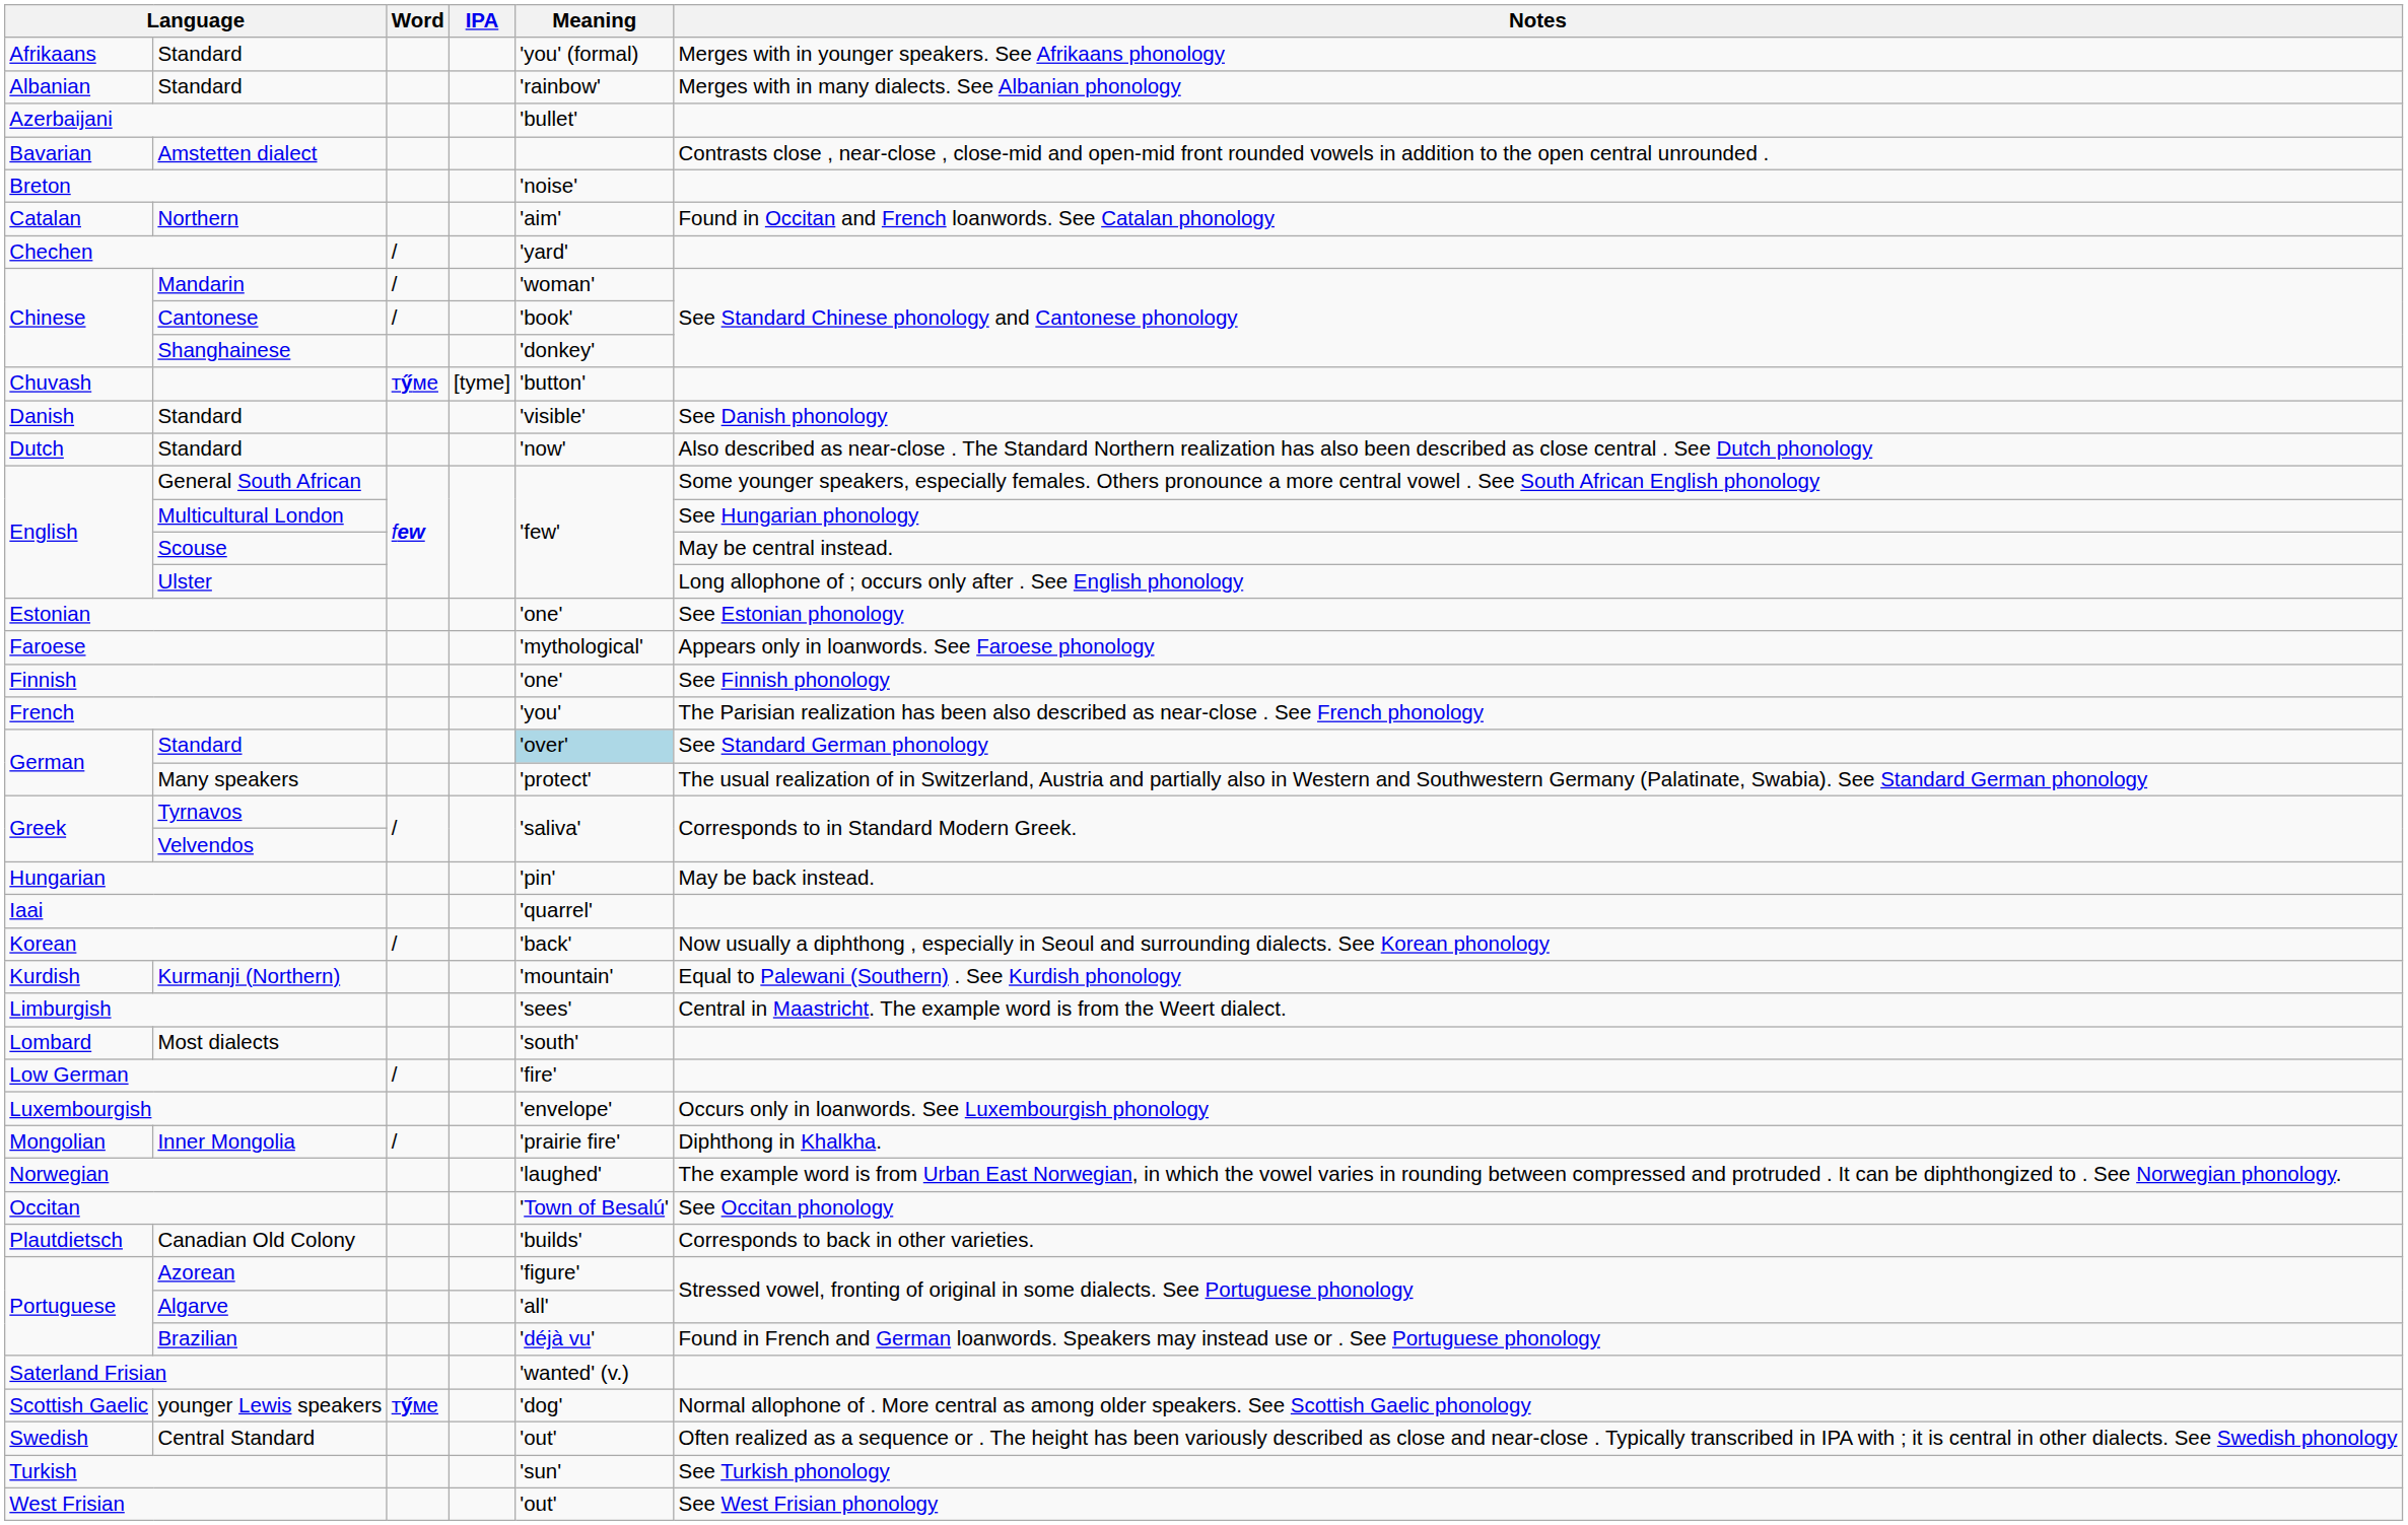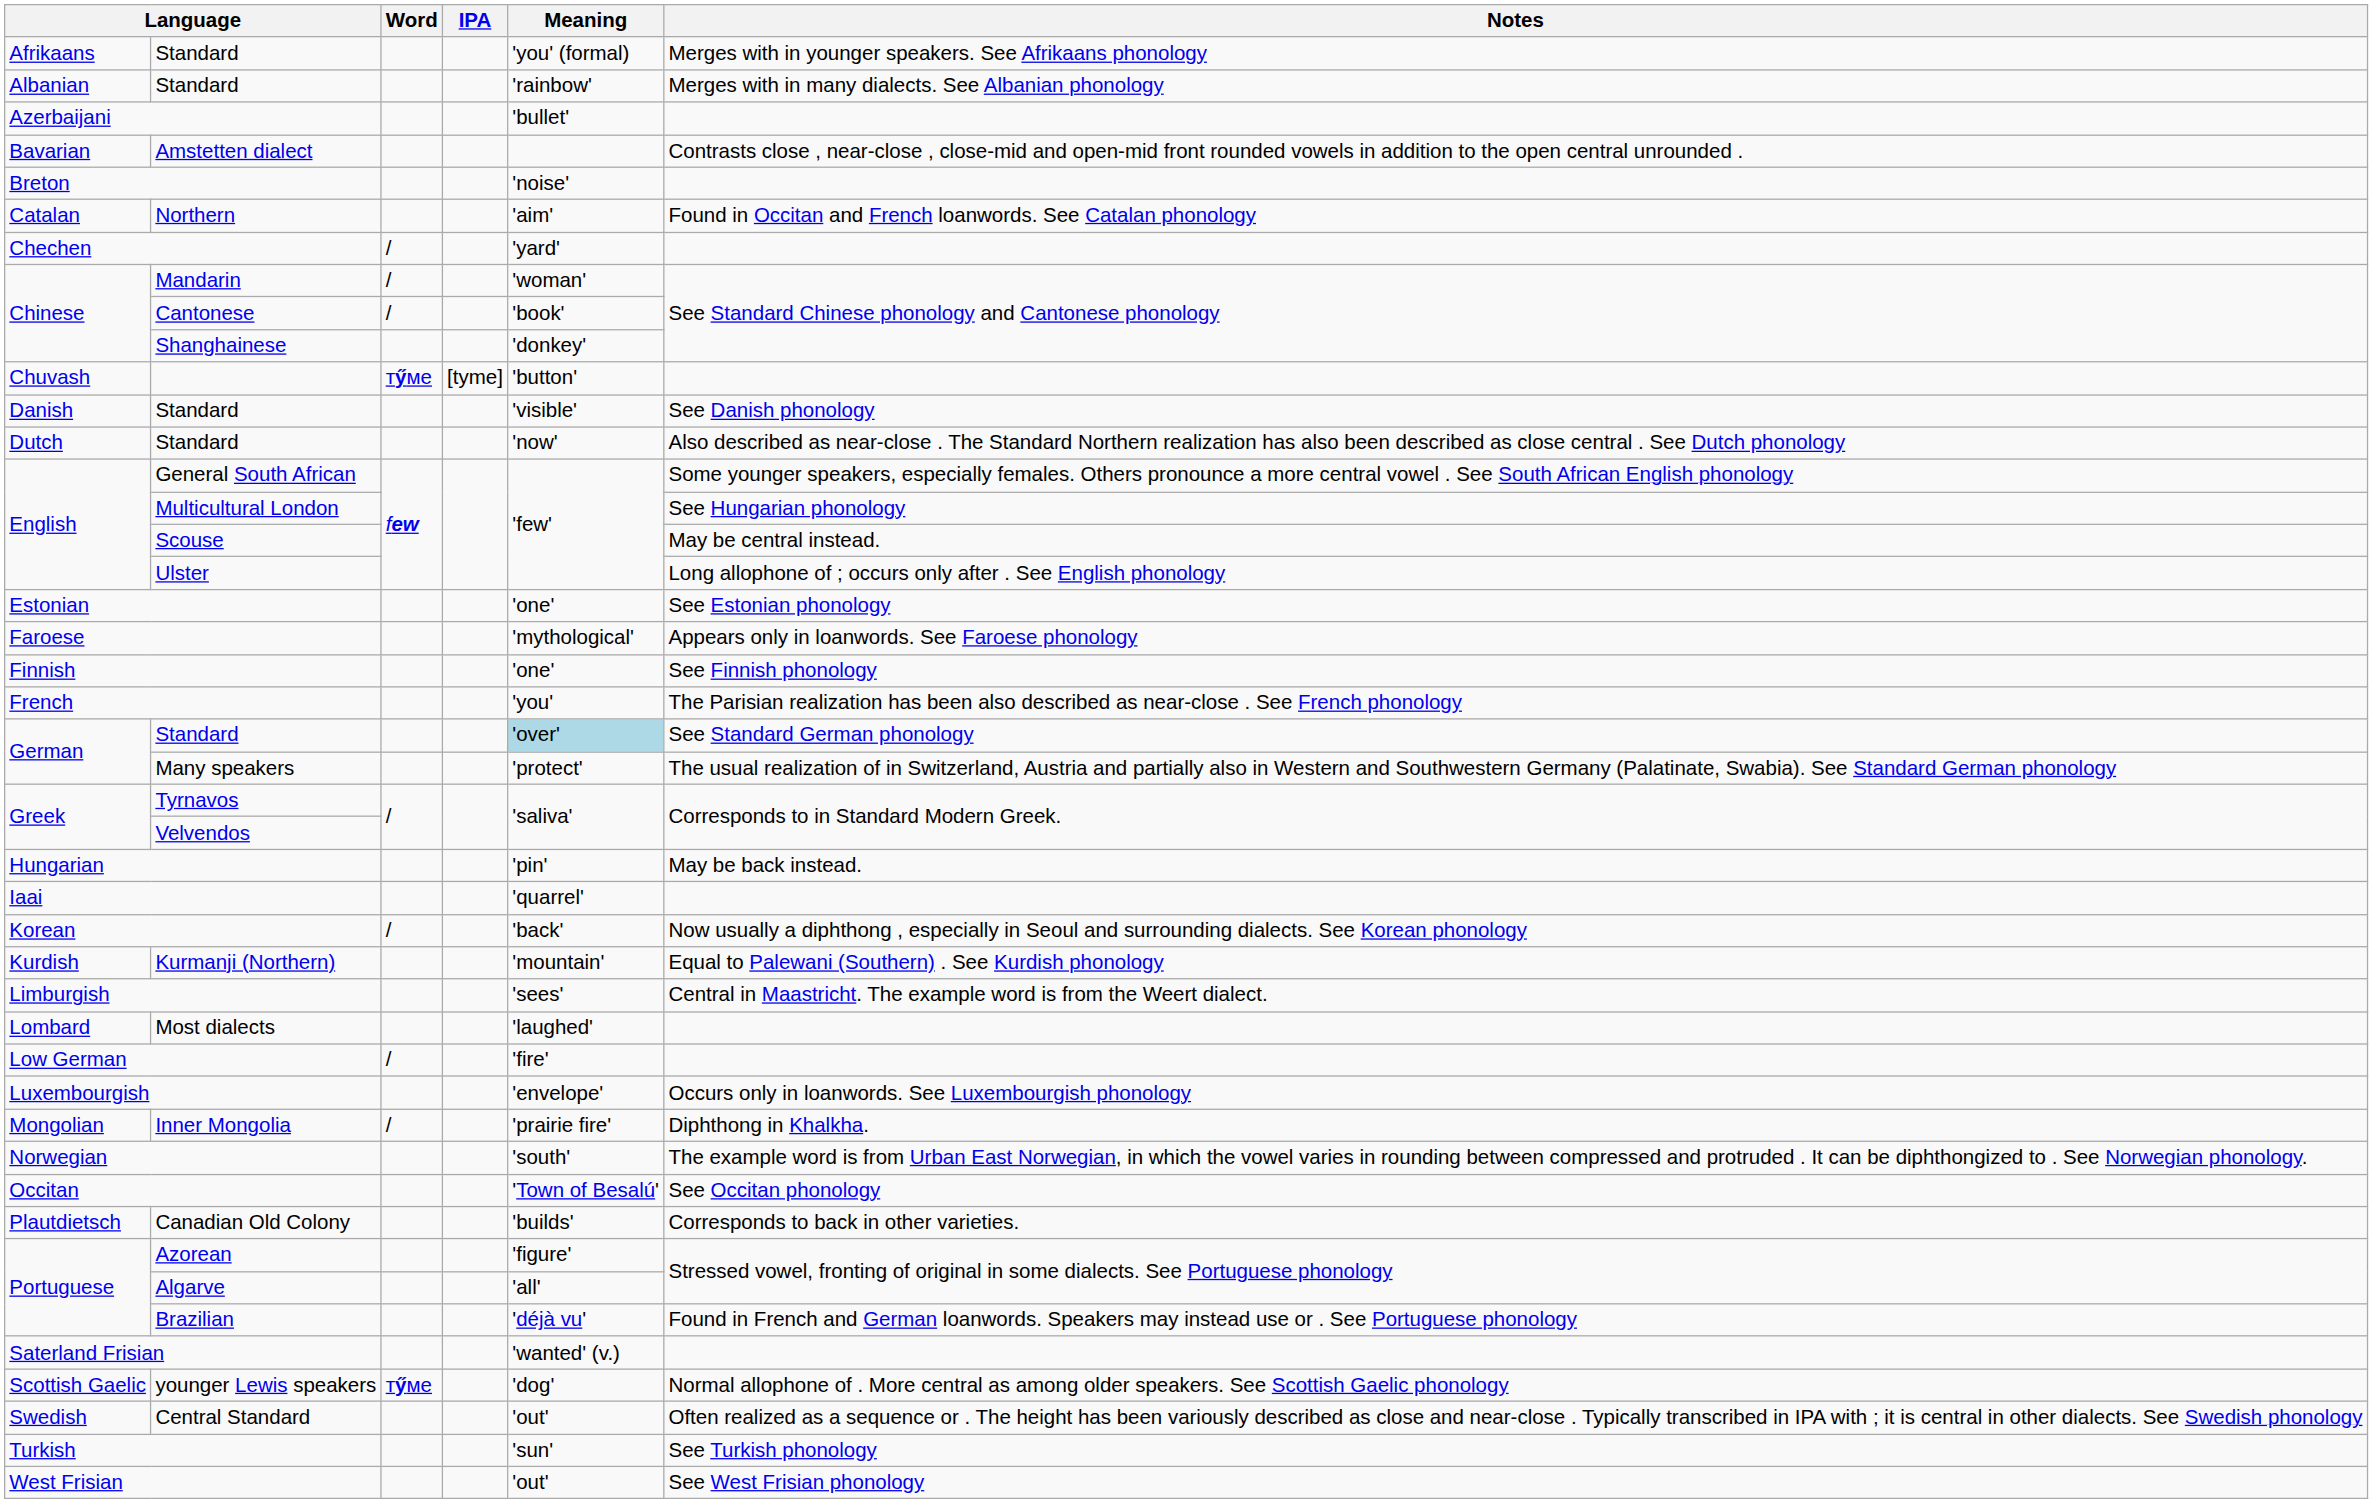Most dialects | Meaning: 'south' -> 'laughed'
Norwegian | Meaning: 'laughed' -> 'south'
